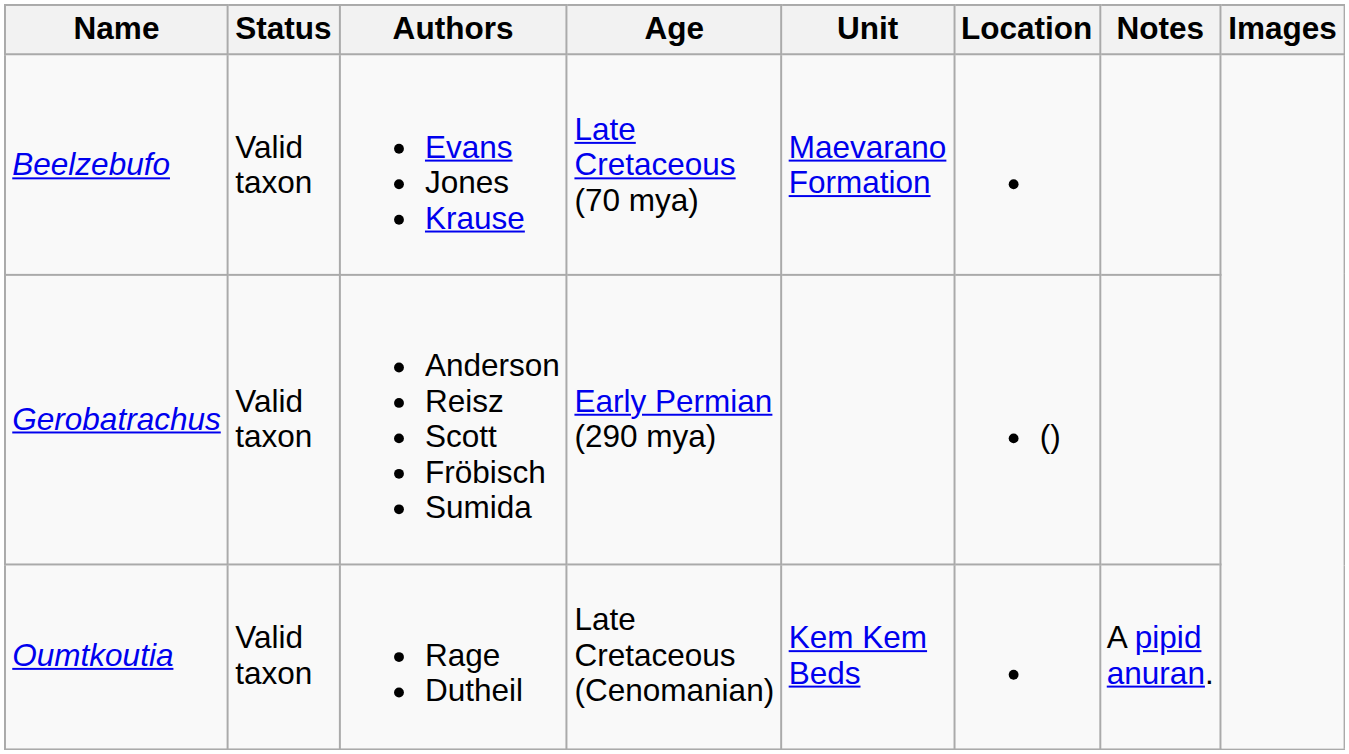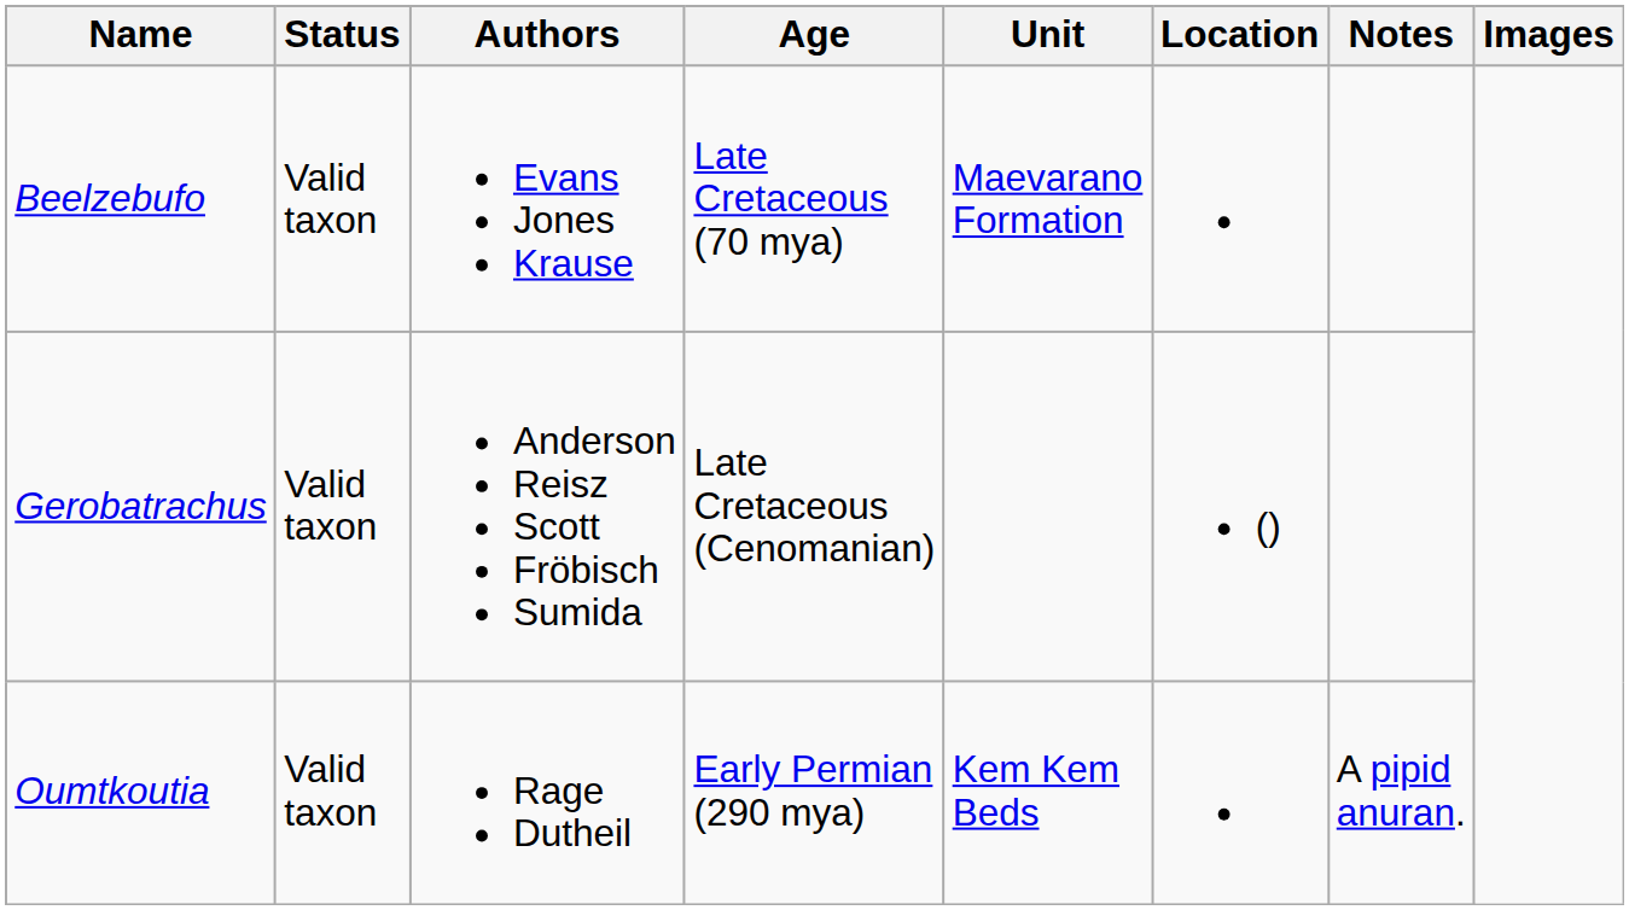Gerobatrachus | Age: Early Permian (290 mya) -> Late Cretaceous (Cenomanian)
Oumtkoutia | Age: Late Cretaceous (Cenomanian) -> Early Permian (290 mya)
